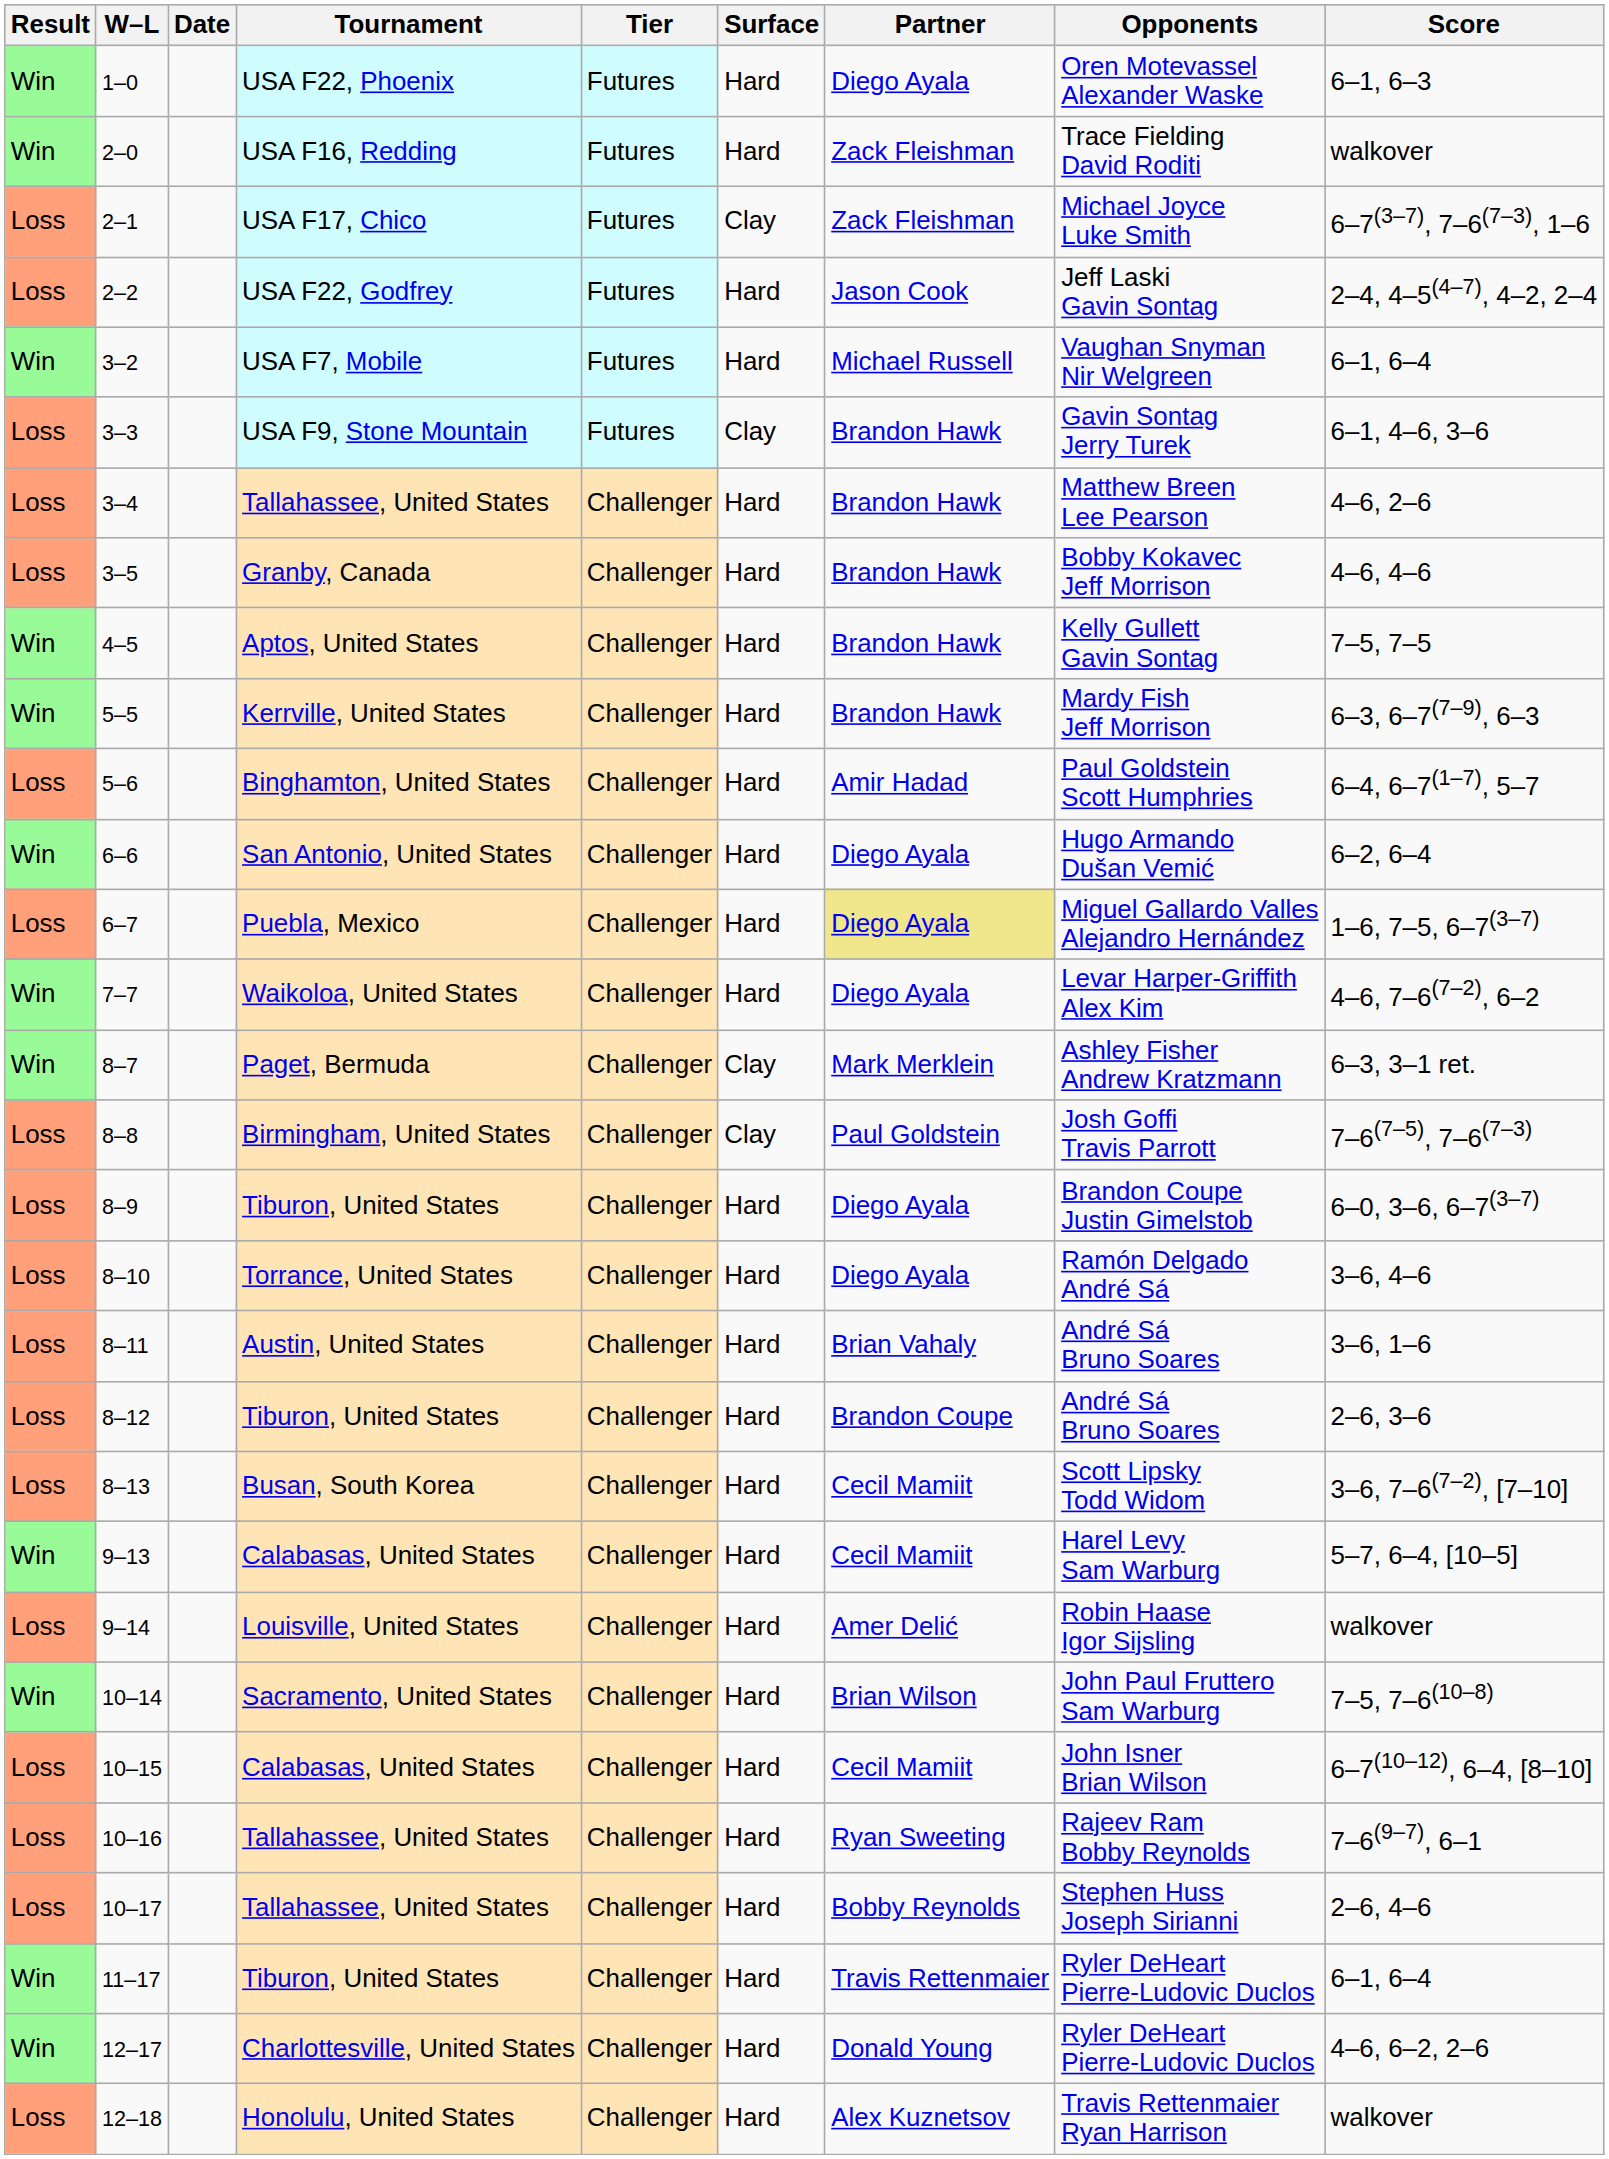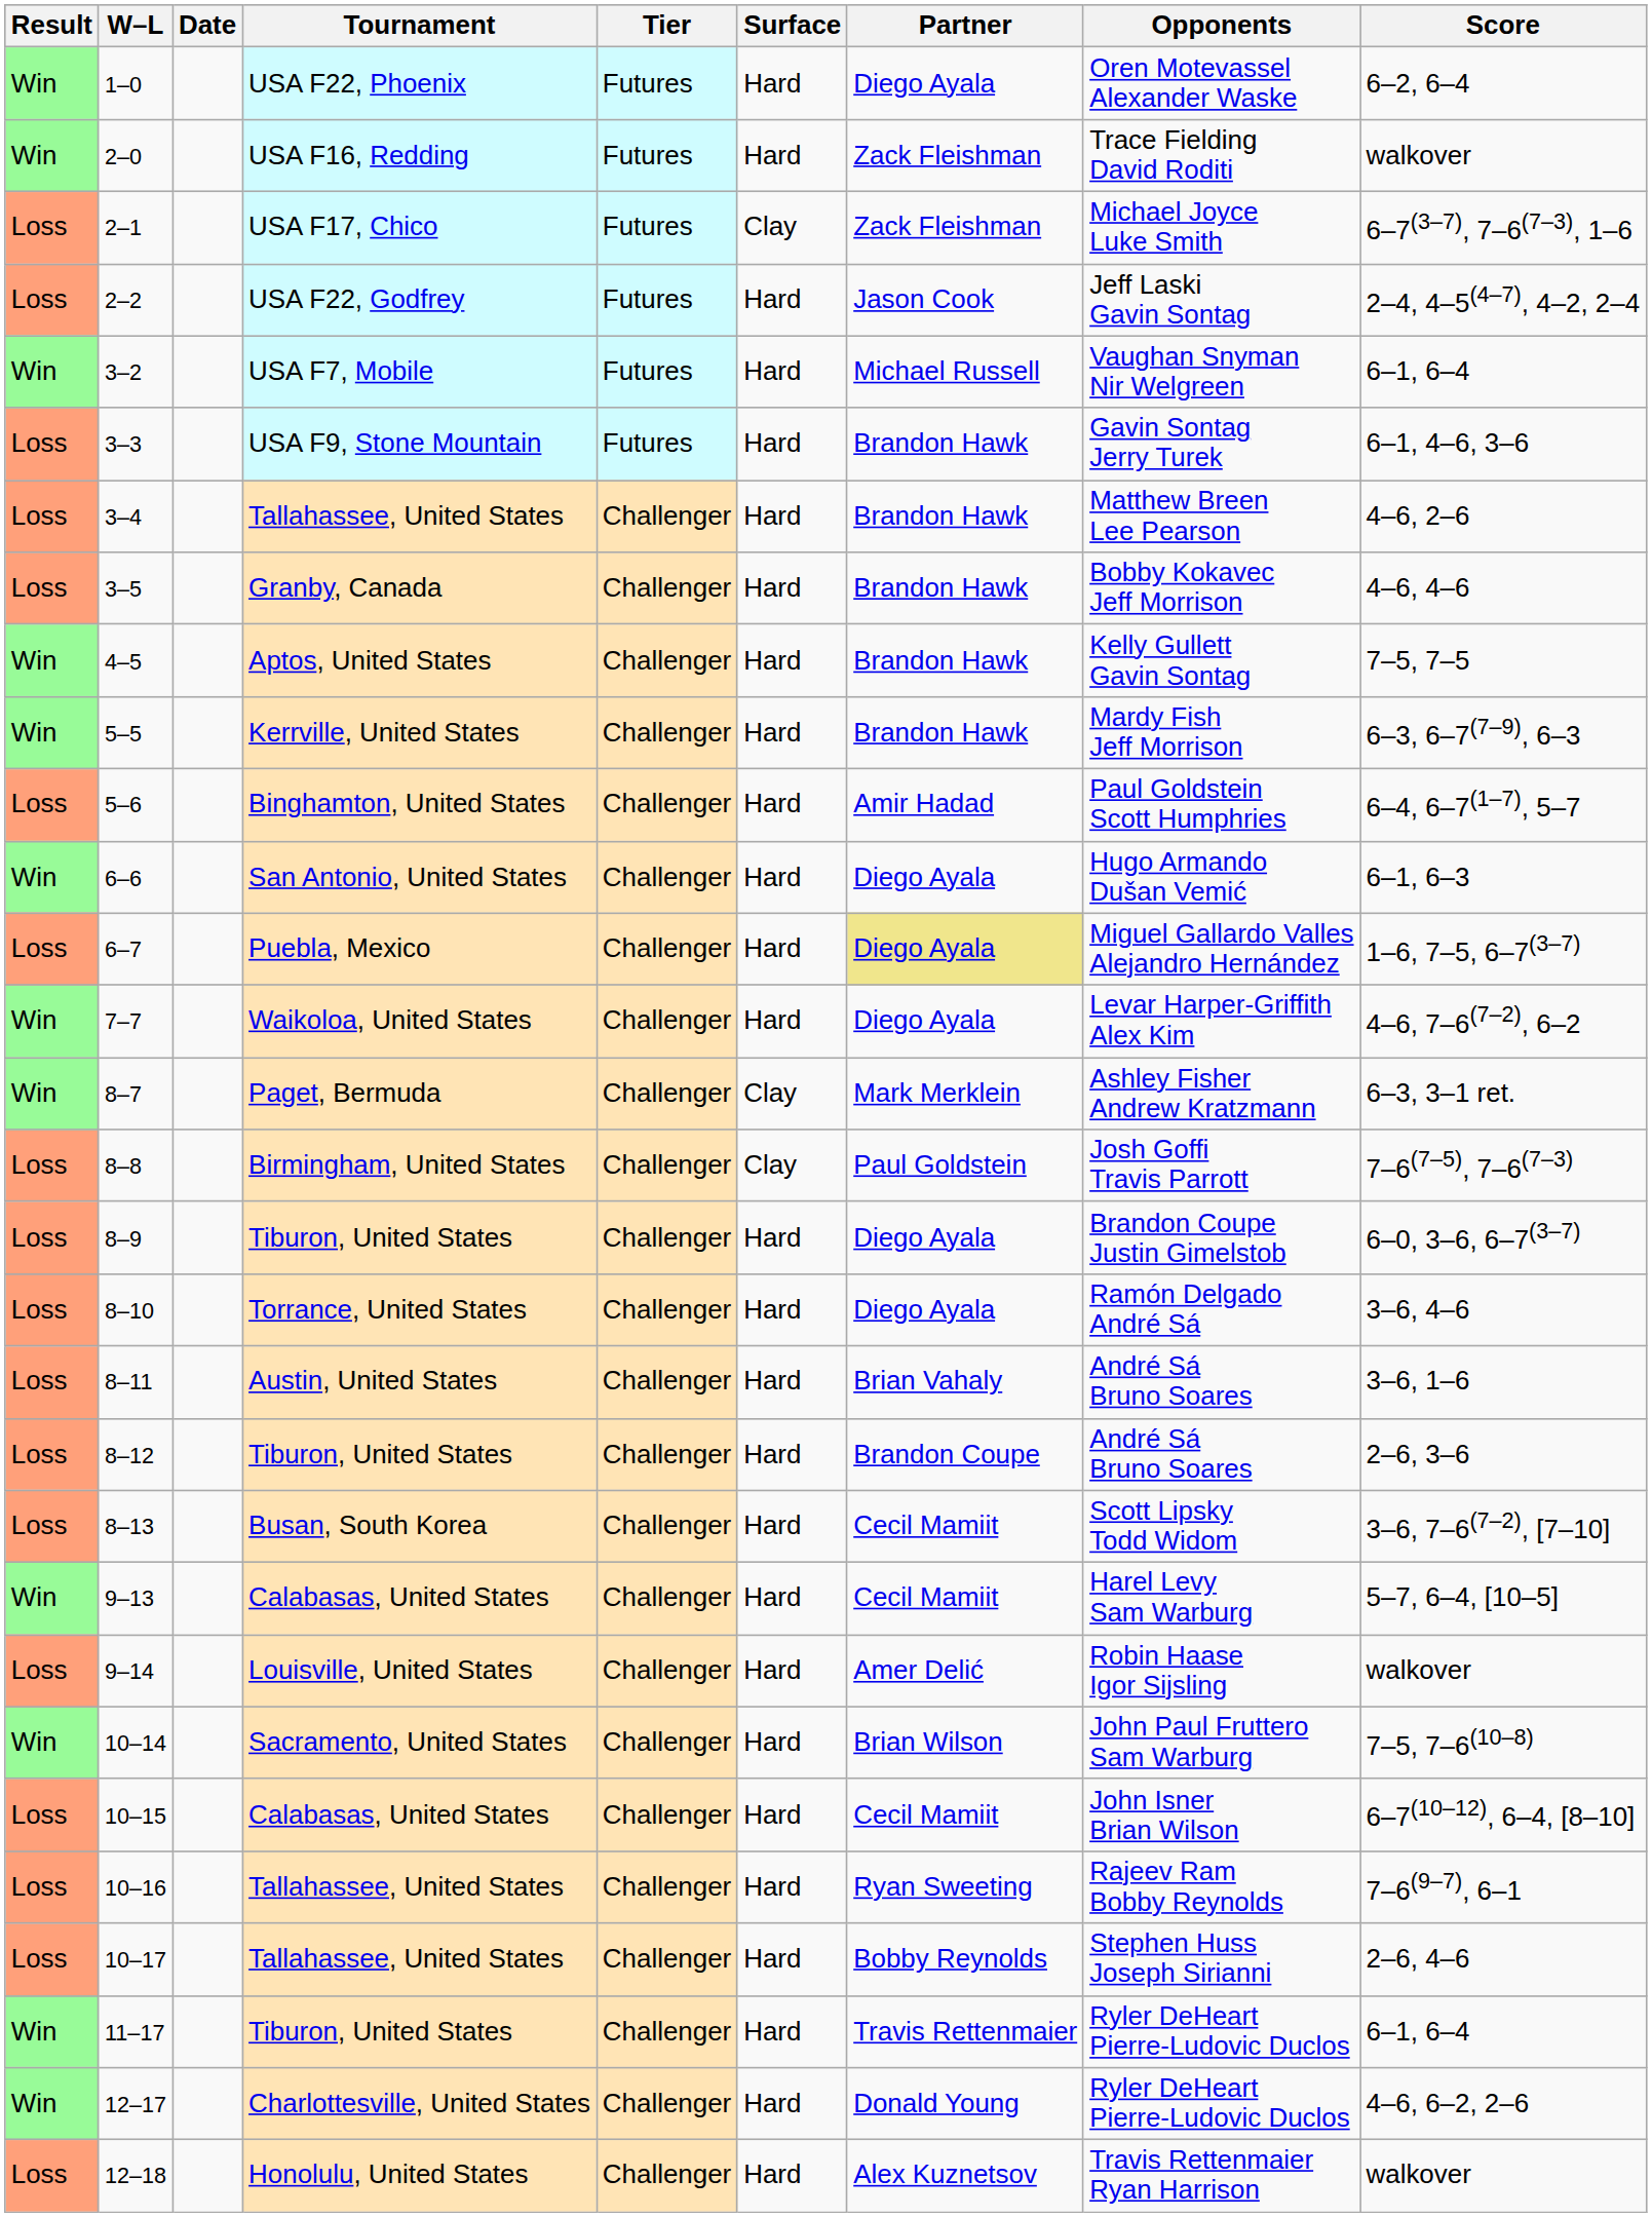1–0 | Score: 6–1, 6–3 -> 6–2, 6–4
3–3 | Surface: Clay -> Hard
6–6 | Score: 6–2, 6–4 -> 6–1, 6–3
